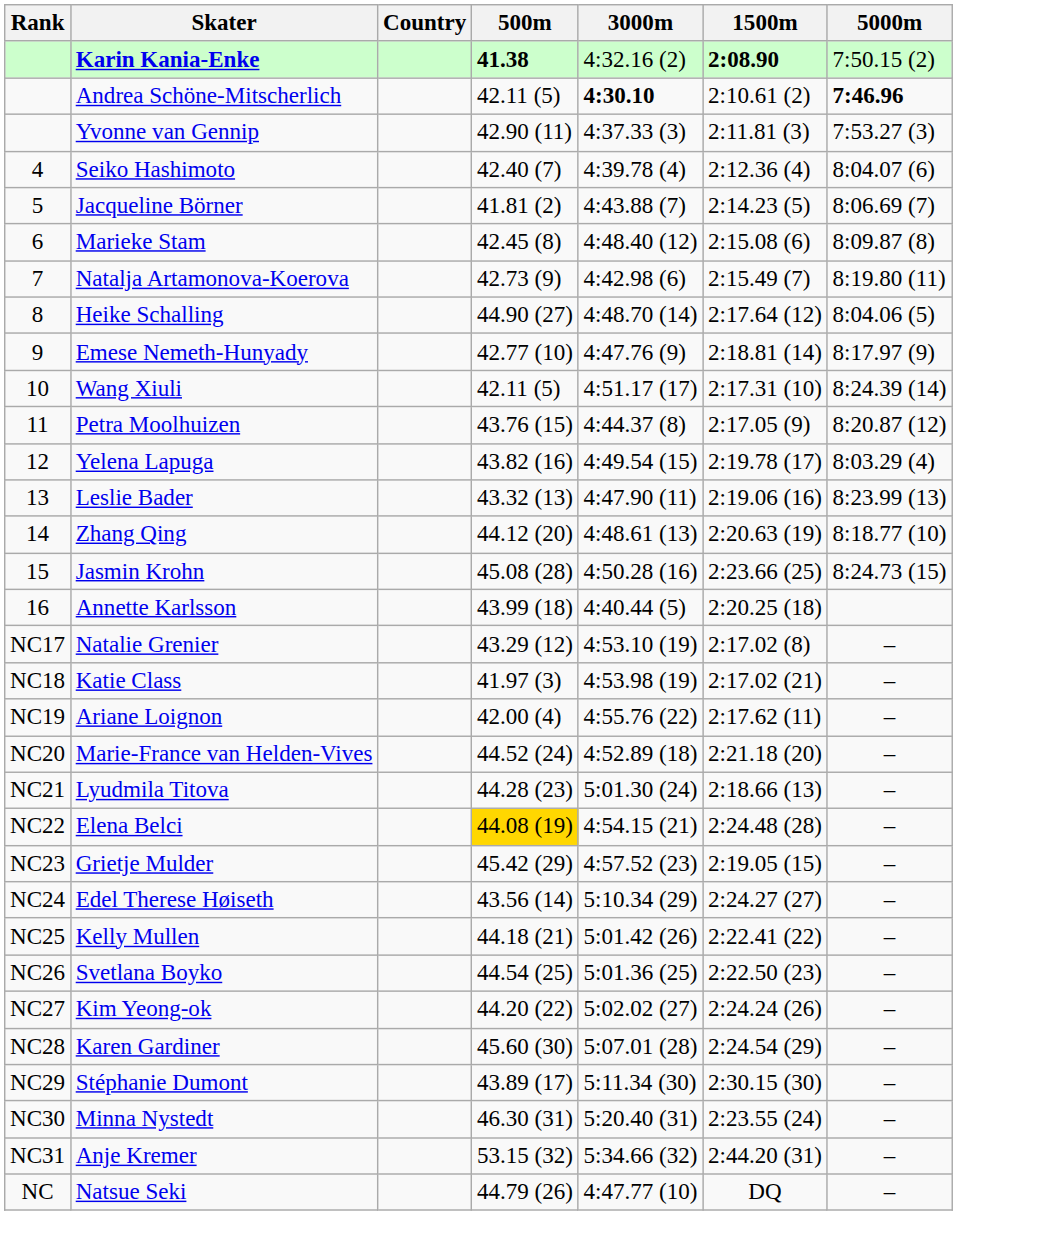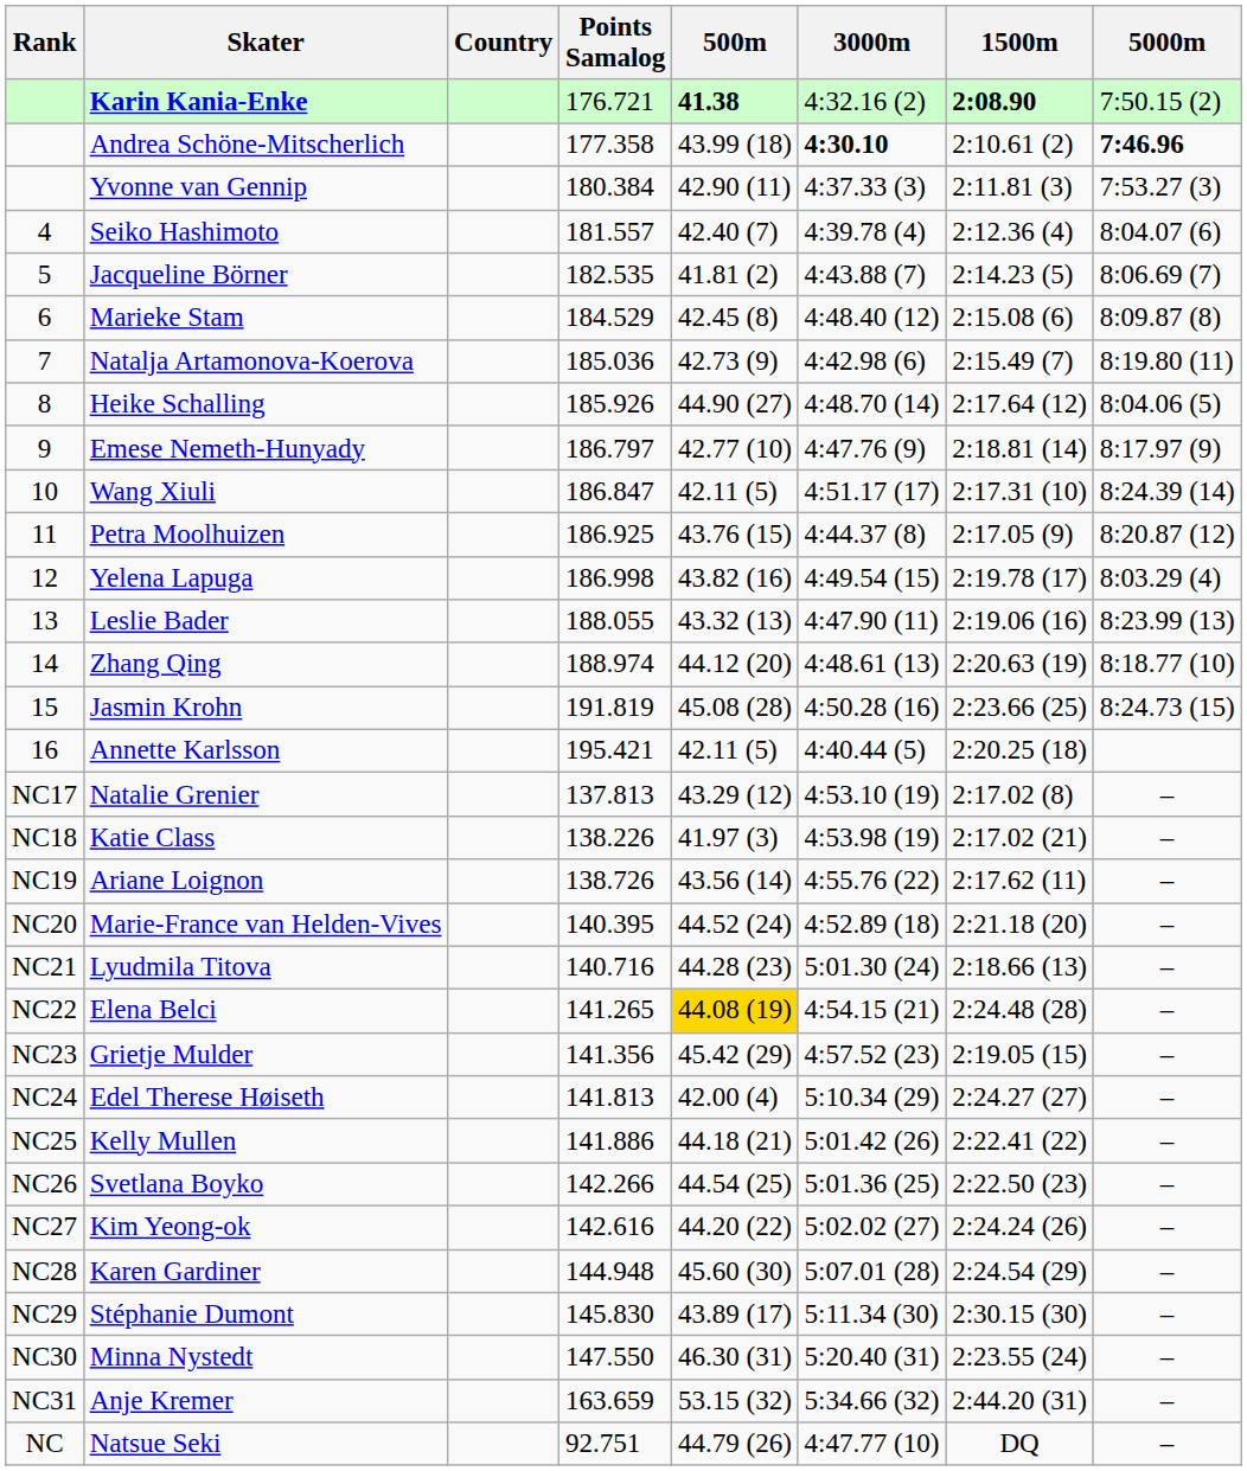+ column: Points Samalog | 176.721 | 177.358 | 180.384 | 181.557 | 182.535 | 184.529 | 185.036 | 185.926 | 186.797 | 186.847 | 186.925 | 186.998 | 188.055 | 188.974 | 191.819 | 195.421 | 137.813 | 138.226 | 138.726 | 140.395 | 140.716 | 141.265 | 141.356 | 141.813 | 141.886 | 142.266 | 142.616 | 144.948 | 145.830 | 147.550 | 163.659 | 92.751
Andrea Schöne-Mitscherlich | 500m: 42.11 (5) -> 43.99 (18)
Annette Karlsson | 500m: 43.99 (18) -> 42.11 (5)
Ariane Loignon | 500m: 42.00 (4) -> 43.56 (14)
Edel Therese Høiseth | 500m: 43.56 (14) -> 42.00 (4)
